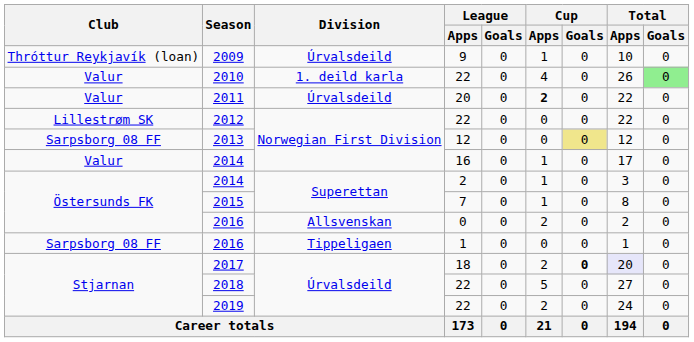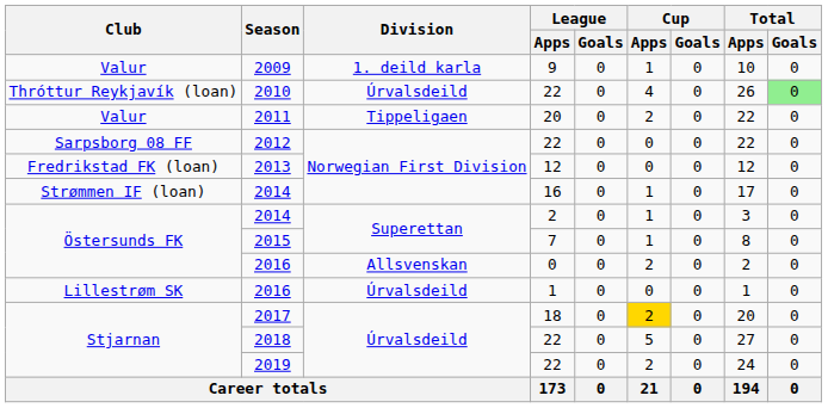2009 | Club: Thróttur Reykjavík (loan) -> Valur
2009 | Division: Úrvalsdeild -> 1. deild karla
2010 | Club: Valur -> Thróttur Reykjavík (loan)
2010 | Division: 1. deild karla -> Úrvalsdeild
2011 | Division: Úrvalsdeild -> Tippeligaen
2011 | Cup / Apps: bold -> normal
2012 | Club: Lillestrøm SK -> Sarpsborg 08 FF
2013 | Club: Sarpsborg 08 FF -> Fredrikstad FK (loan)
2013 | Cup / Goals: khaki background -> no background
2014 / 16 | Club: Valur -> Strømmen IF (loan)
2016 / 1 | Club: Sarpsborg 08 FF -> Lillestrøm SK
2016 / 1 | Division: Tippeligaen -> Úrvalsdeild
2017 | Cup / Apps: no background -> gold background
2017 | Cup / Goals: bold -> normal
2017 | Total / Apps: lavender background -> no background
